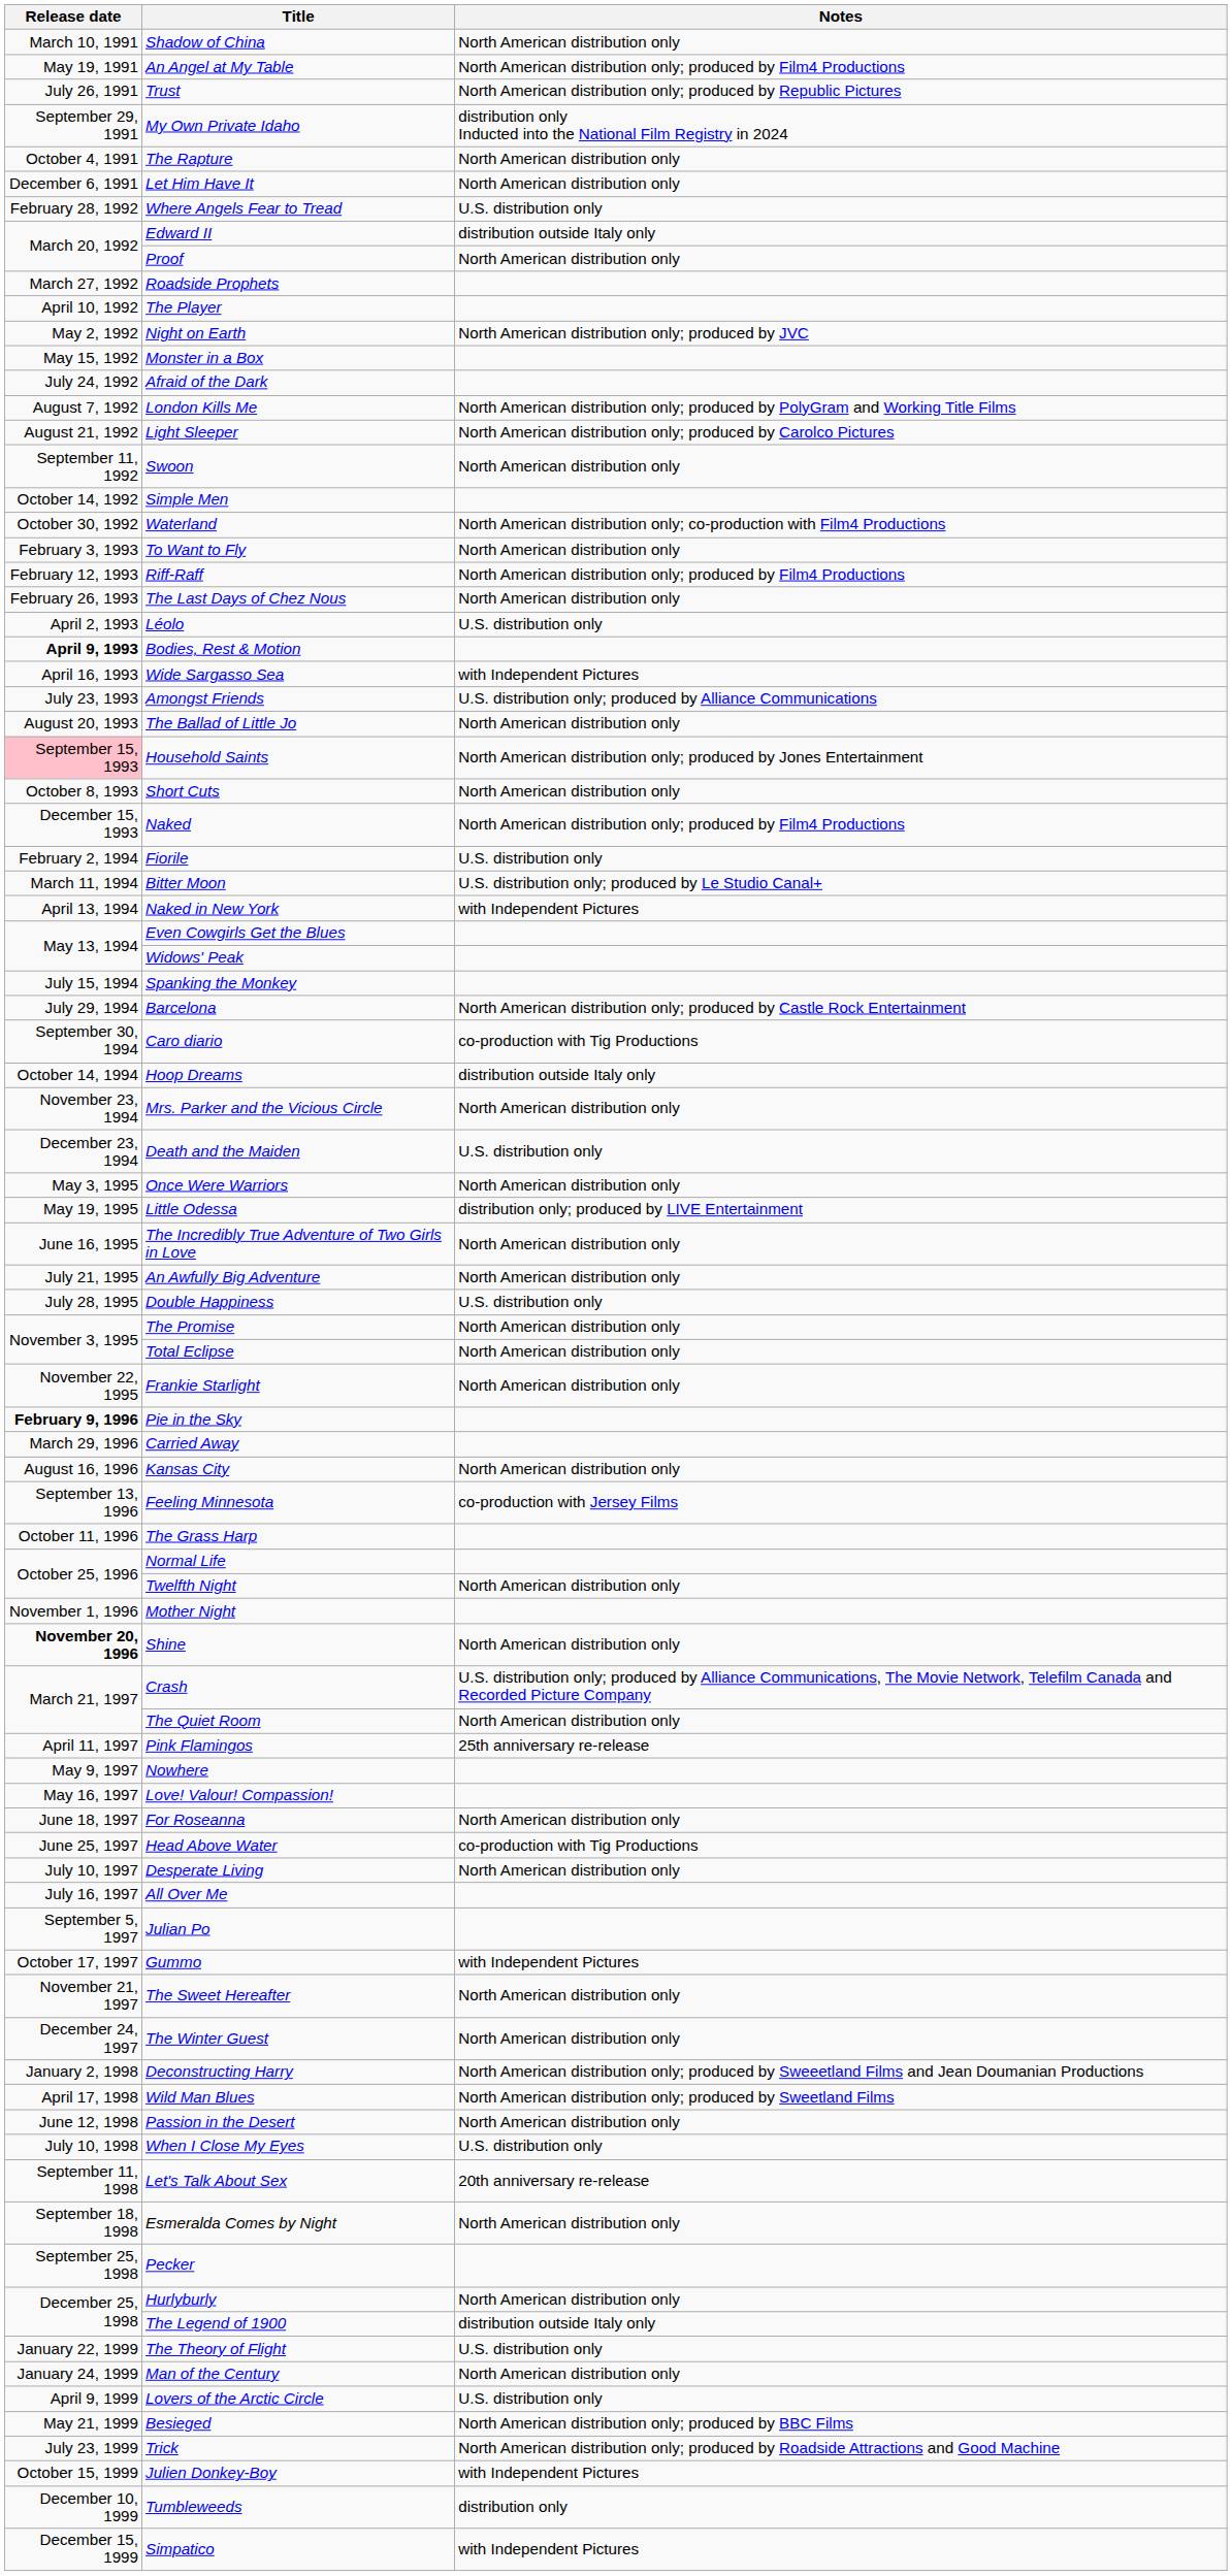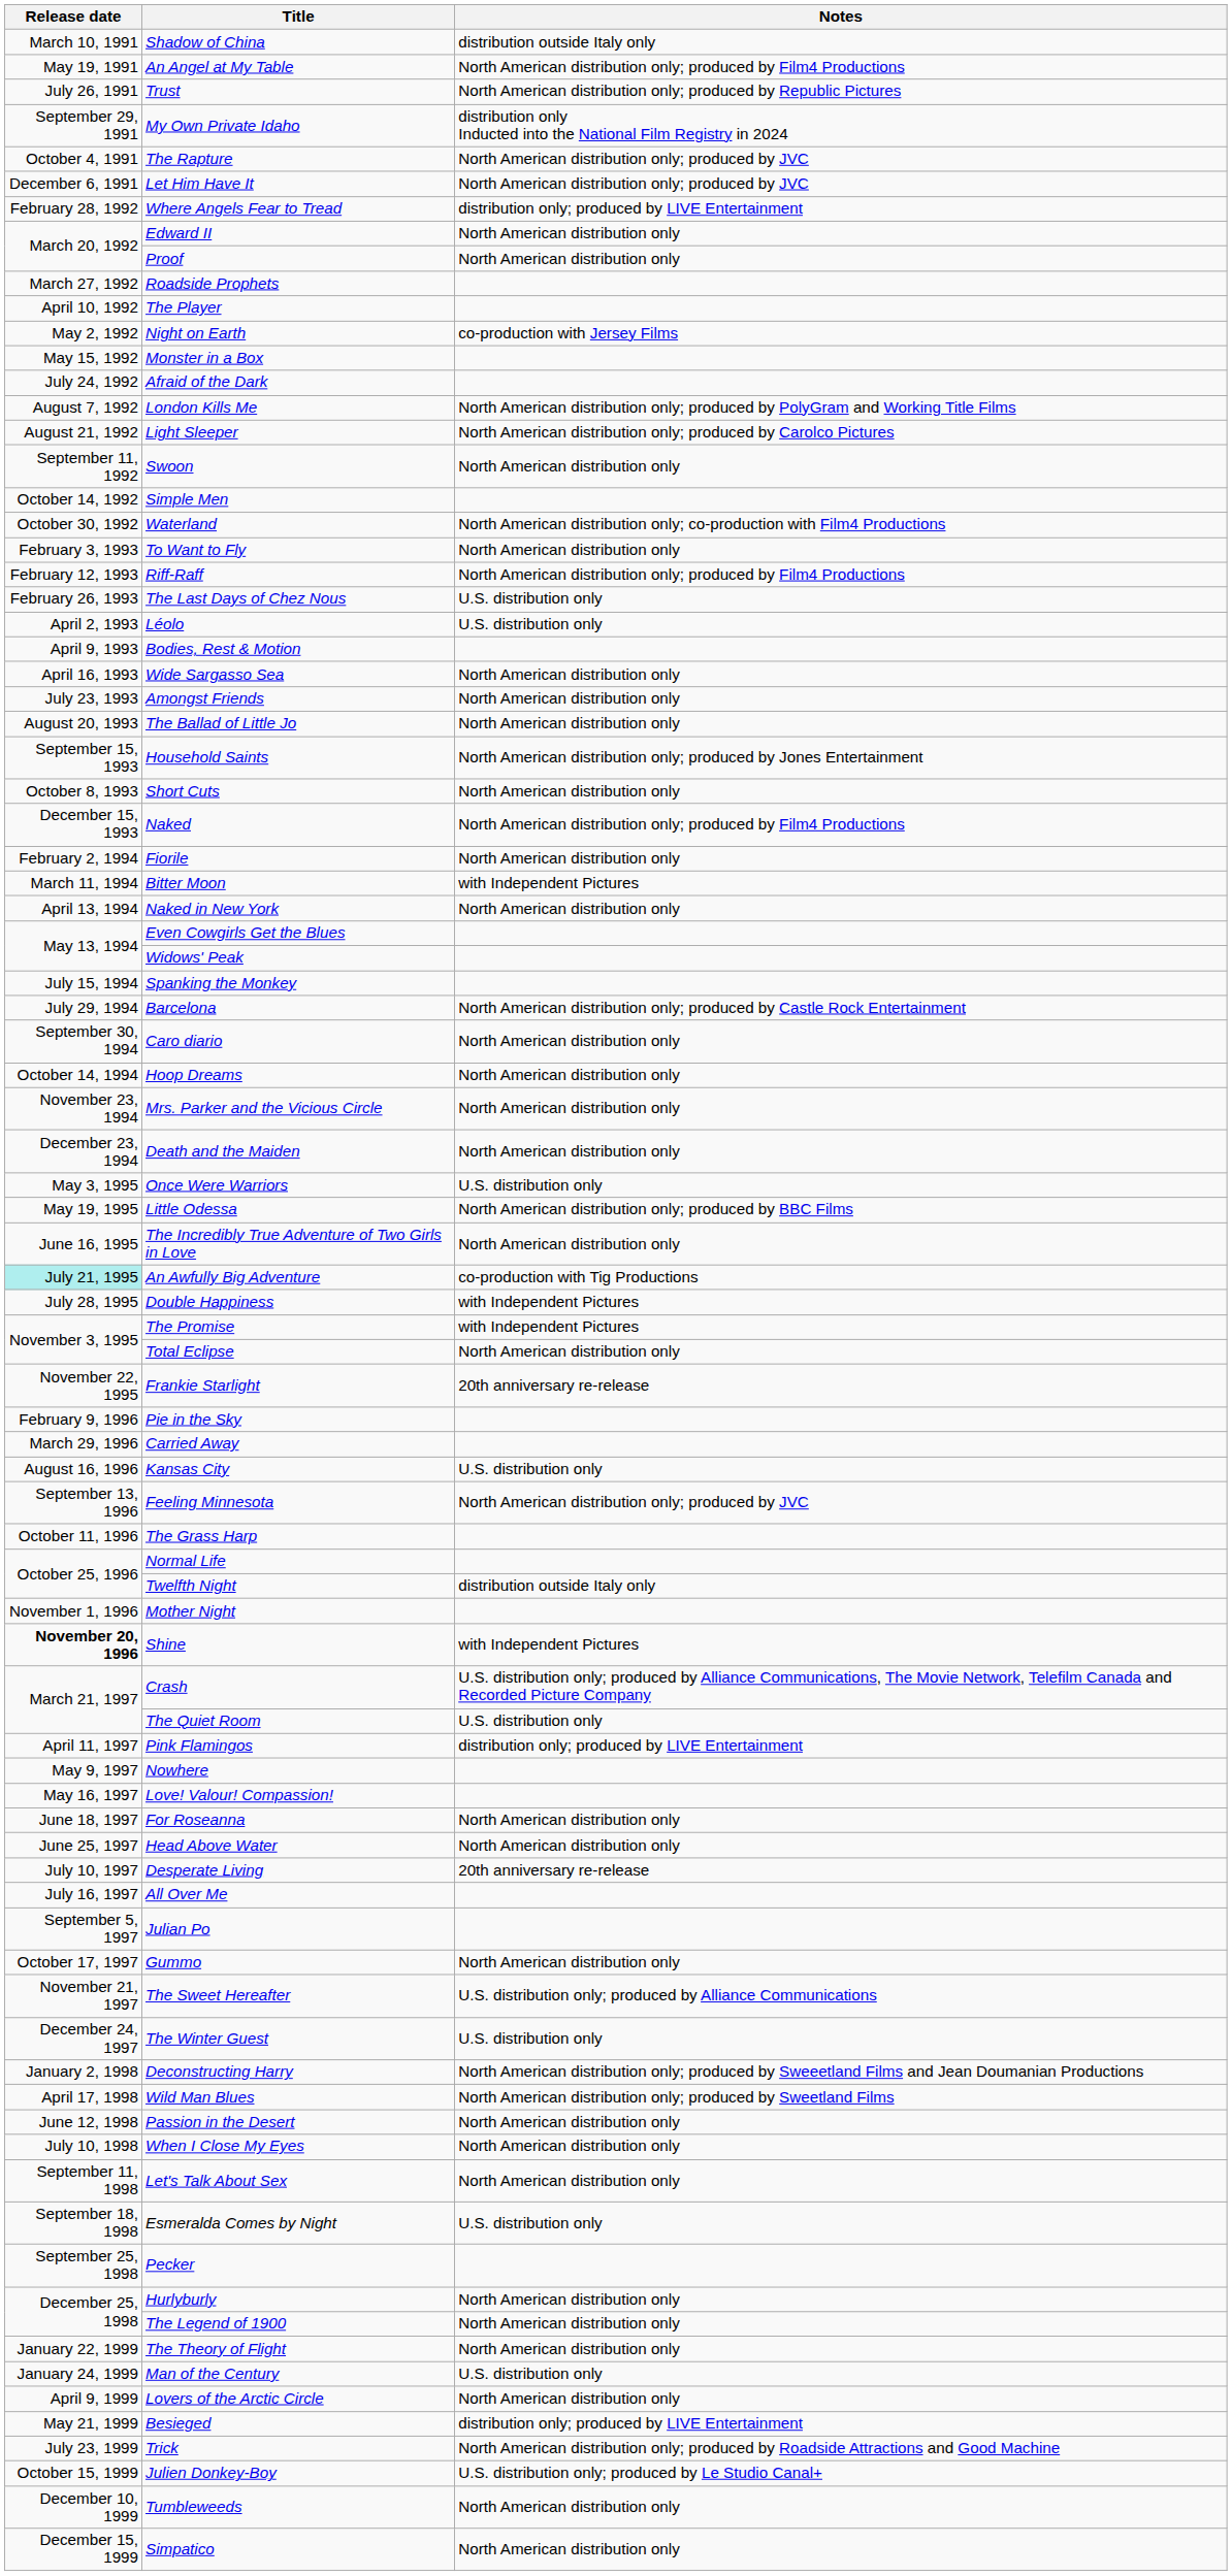Shadow of China | Notes: North American distribution only -> distribution outside Italy only
The Rapture | Notes: North American distribution only -> North American distribution only; produced by JVC
Let Him Have It | Notes: North American distribution only -> North American distribution only; produced by JVC
Where Angels Fear to Tread | Notes: U.S. distribution only -> distribution only; produced by LIVE Entertainment
Edward II | Notes: distribution outside Italy only -> North American distribution only
Night on Earth | Notes: North American distribution only; produced by JVC -> co-production with Jersey Films
The Last Days of Chez Nous | Notes: North American distribution only -> U.S. distribution only
Bodies, Rest & Motion | Release date: bold -> normal
Wide Sargasso Sea | Notes: with Independent Pictures -> North American distribution only
Amongst Friends | Notes: U.S. distribution only; produced by Alliance Communications -> North American distribution only
Household Saints | Release date: pink background -> no background
Fiorile | Notes: U.S. distribution only -> North American distribution only
Bitter Moon | Notes: U.S. distribution only; produced by Le Studio Canal+ -> with Independent Pictures
Naked in New York | Notes: with Independent Pictures -> North American distribution only
Caro diario | Notes: co-production with Tig Productions -> North American distribution only
Hoop Dreams | Notes: distribution outside Italy only -> North American distribution only
Death and the Maiden | Notes: U.S. distribution only -> North American distribution only
Once Were Warriors | Notes: North American distribution only -> U.S. distribution only
Little Odessa | Notes: distribution only; produced by LIVE Entertainment -> North American distribution only; produced by BBC Films
An Awfully Big Adventure | Release date: no background -> paleturquoise background
An Awfully Big Adventure | Notes: North American distribution only -> co-production with Tig Productions
Double Happiness | Notes: U.S. distribution only -> with Independent Pictures
The Promise | Notes: North American distribution only -> with Independent Pictures
Frankie Starlight | Notes: North American distribution only -> 20th anniversary re-release
Pie in the Sky | Release date: bold -> normal
Kansas City | Notes: North American distribution only -> U.S. distribution only
Feeling Minnesota | Notes: co-production with Jersey Films -> North American distribution only; produced by JVC
Twelfth Night | Notes: North American distribution only -> distribution outside Italy only
Shine | Notes: North American distribution only -> with Independent Pictures
The Quiet Room | Notes: North American distribution only -> U.S. distribution only
Pink Flamingos | Notes: 25th anniversary re-release -> distribution only; produced by LIVE Entertainment
Head Above Water | Notes: co-production with Tig Productions -> North American distribution only
Desperate Living | Notes: North American distribution only -> 20th anniversary re-release
Gummo | Notes: with Independent Pictures -> North American distribution only
The Sweet Hereafter | Notes: North American distribution only -> U.S. distribution only; produced by Alliance Communications
The Winter Guest | Notes: North American distribution only -> U.S. distribution only
When I Close My Eyes | Notes: U.S. distribution only -> North American distribution only
Let's Talk About Sex | Notes: 20th anniversary re-release -> North American distribution only
Esmeralda Comes by Night | Notes: North American distribution only -> U.S. distribution only
The Legend of 1900 | Notes: distribution outside Italy only -> North American distribution only
The Theory of Flight | Notes: U.S. distribution only -> North American distribution only
Man of the Century | Notes: North American distribution only -> U.S. distribution only
Lovers of the Arctic Circle | Notes: U.S. distribution only -> North American distribution only
Besieged | Notes: North American distribution only; produced by BBC Films -> distribution only; produced by LIVE Entertainment
Julien Donkey-Boy | Notes: with Independent Pictures -> U.S. distribution only; produced by Le Studio Canal+
Tumbleweeds | Notes: distribution only -> North American distribution only
Simpatico | Notes: with Independent Pictures -> North American distribution only
